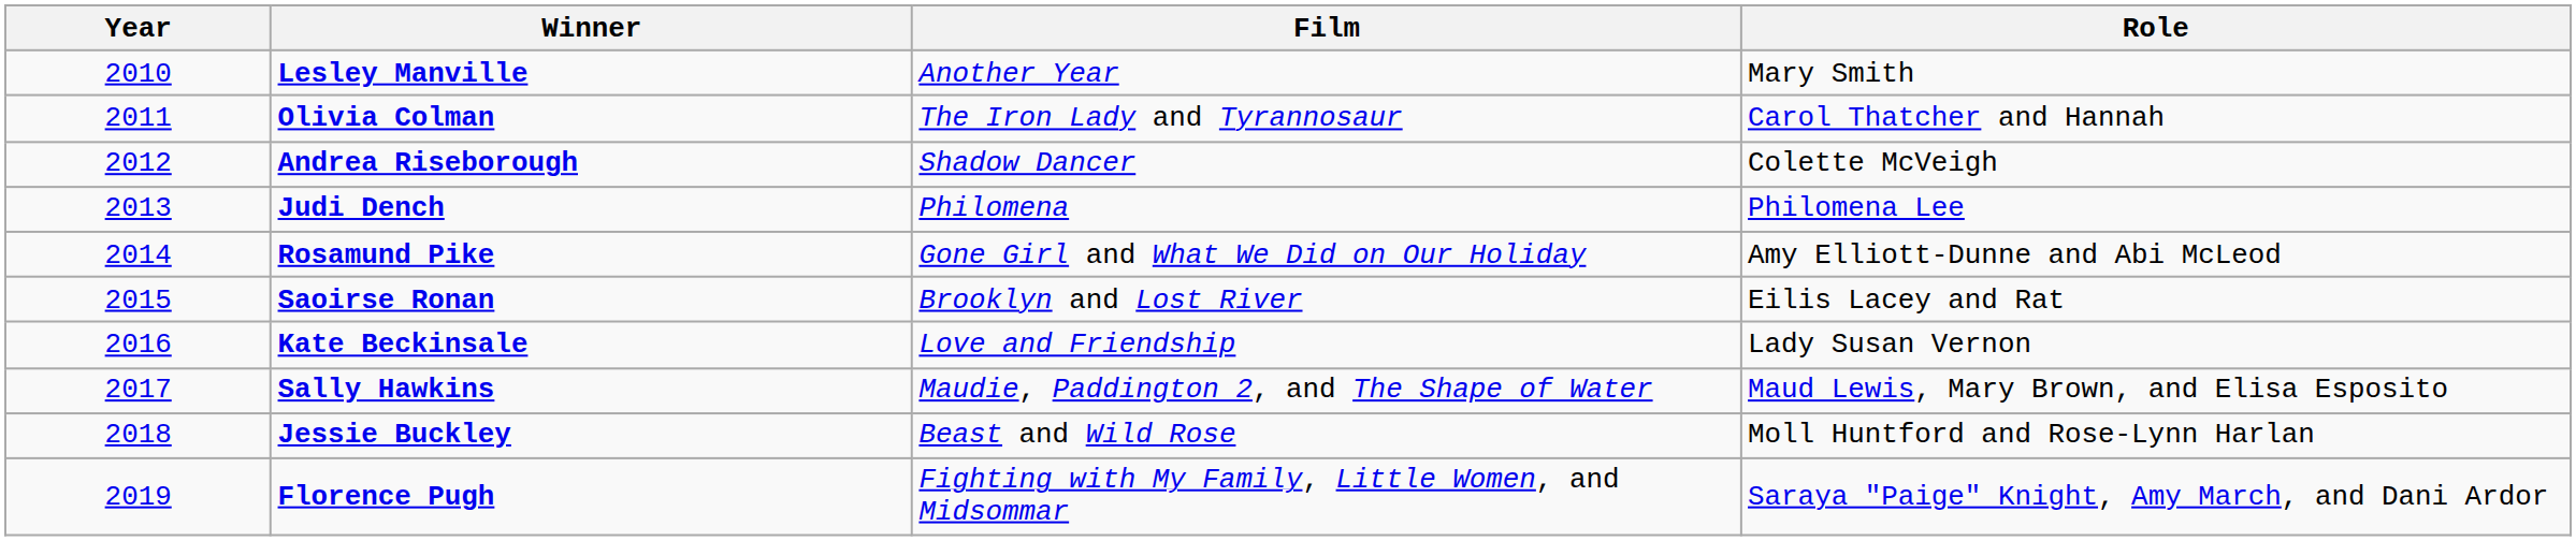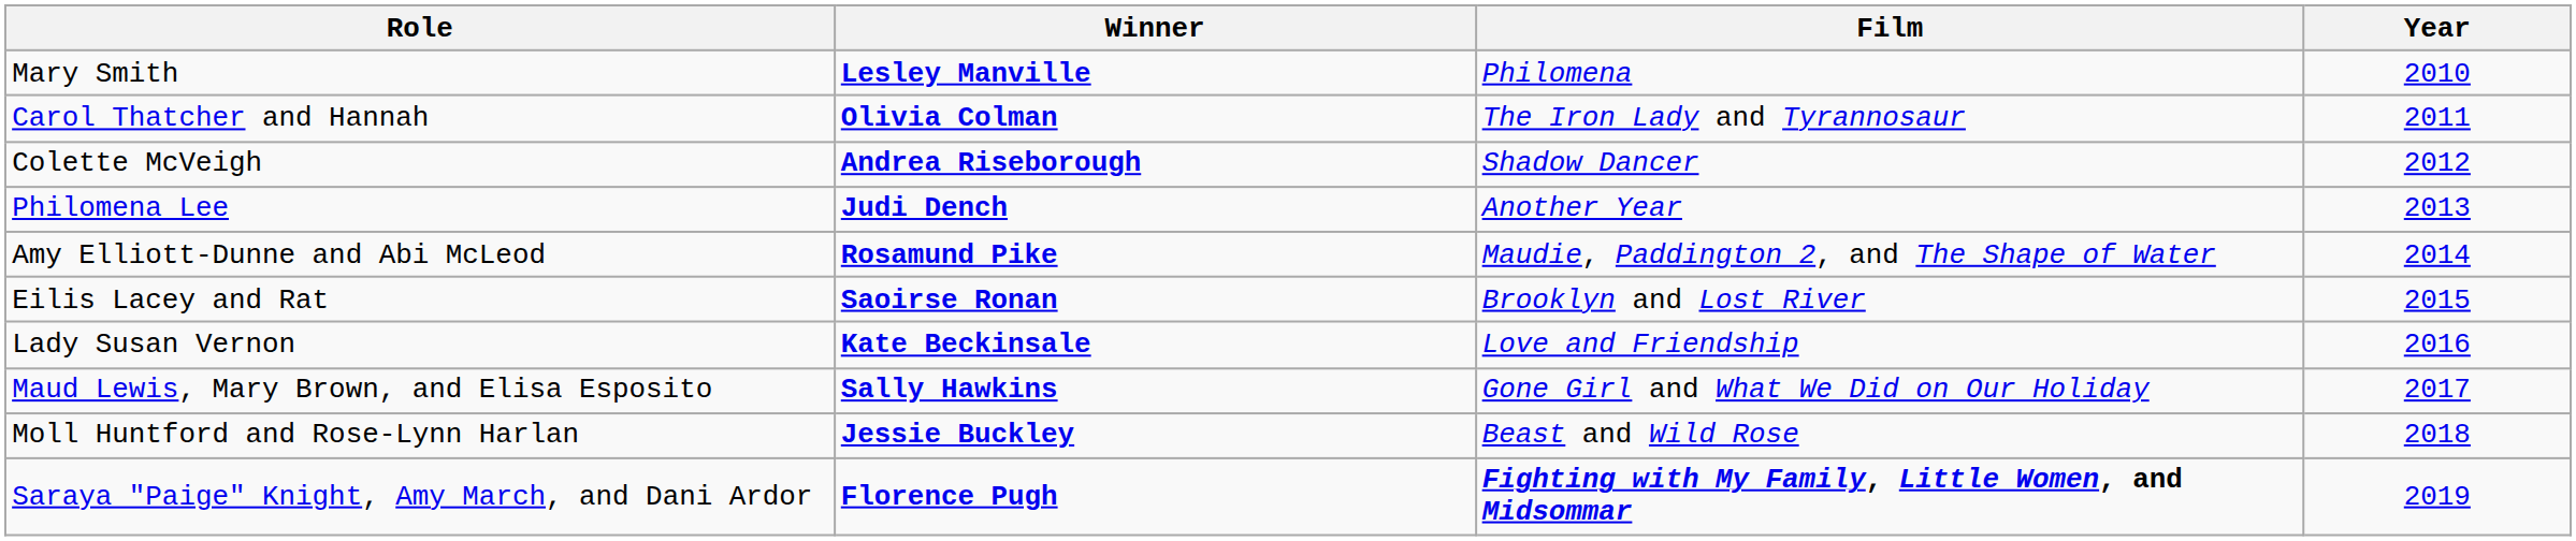columns swapped: Year <-> Role
Lesley Manville | Film: Another Year -> Philomena
Judi Dench | Film: Philomena -> Another Year
Rosamund Pike | Film: Gone Girl and What We Did on Our Holiday -> Maudie, Paddington 2, and The Shape of Water
Sally Hawkins | Film: Maudie, Paddington 2, and The Shape of Water -> Gone Girl and What We Did on Our Holiday
Florence Pugh | Film: normal -> bold
